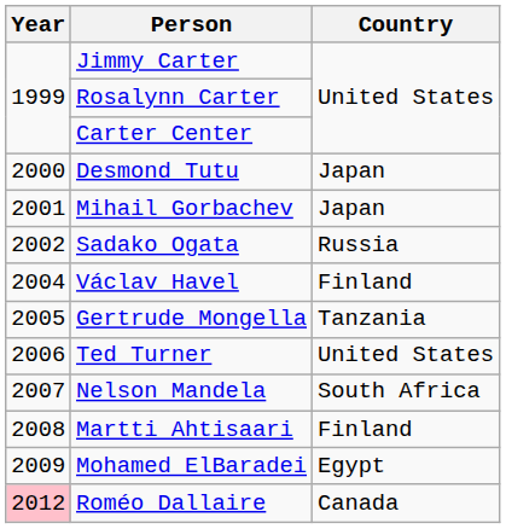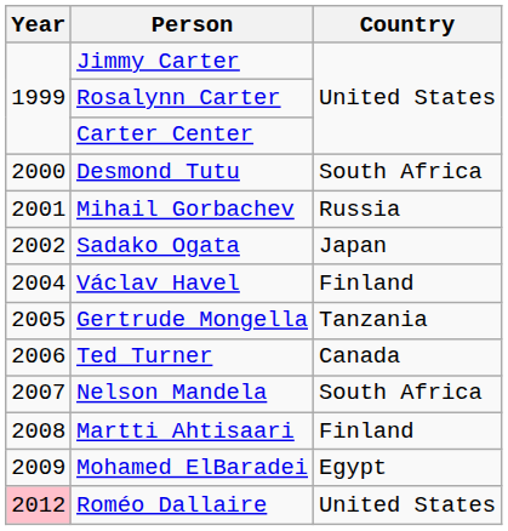Desmond Tutu | Country: Japan -> South Africa
Mihail Gorbachev | Country: Japan -> Russia
Sadako Ogata | Country: Russia -> Japan
Ted Turner | Country: United States -> Canada
Roméo Dallaire | Country: Canada -> United States
